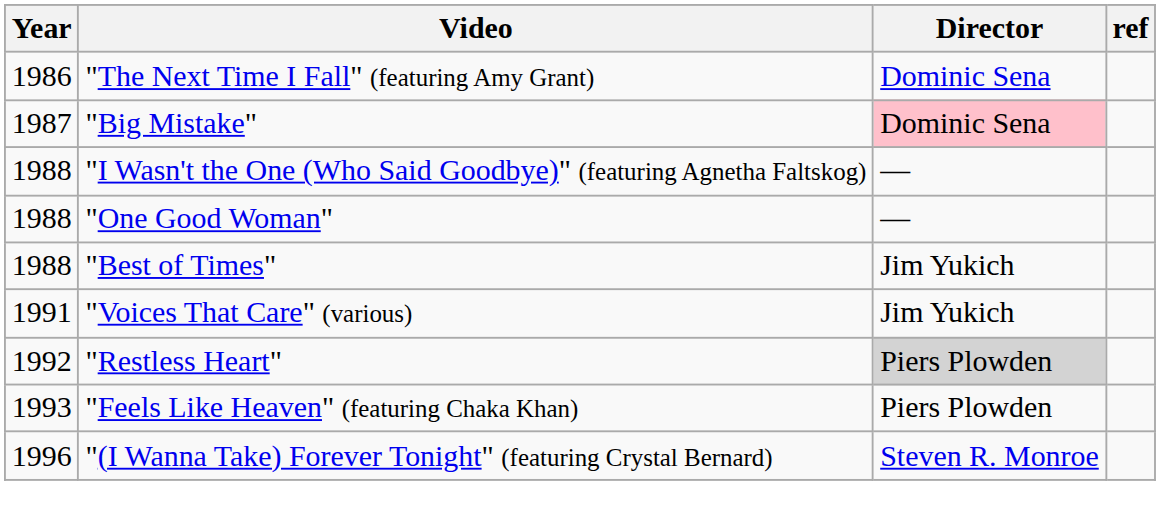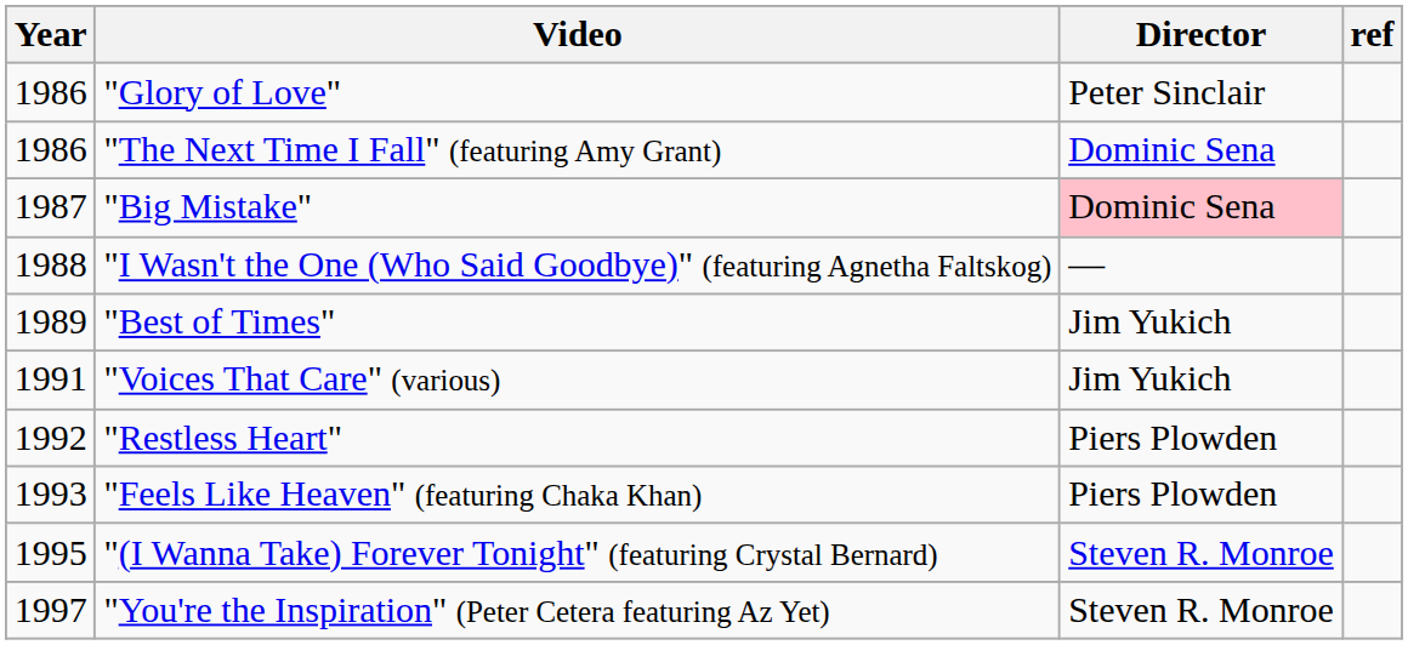+ row: 1986 | "Glory of Love" | Peter Sinclair
- row: 1988 | "One Good Woman" | —
"Best of Times" | Year: 1988 -> 1989
"Restless Heart" | Director: lightgrey background -> no background
"(I Wanna Take) Forever Tonight" (featuring Crystal Bernard) | Year: 1996 -> 1995
+ row: 1997 | "You're the Inspiration" (Peter Cetera featuring Az Yet) | Steven R. Monroe
